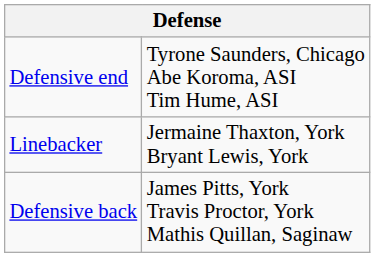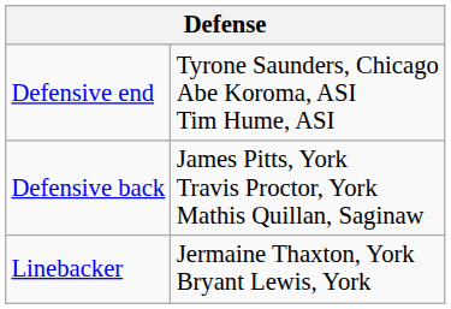rows swapped: Linebacker <-> Defensive back
